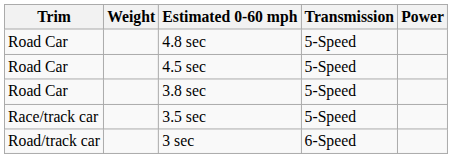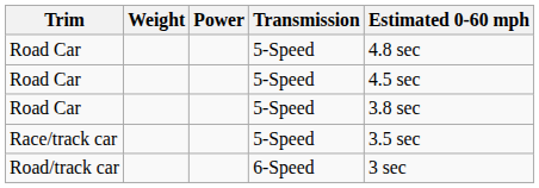columns swapped: Power <-> Estimated 0-60 mph
